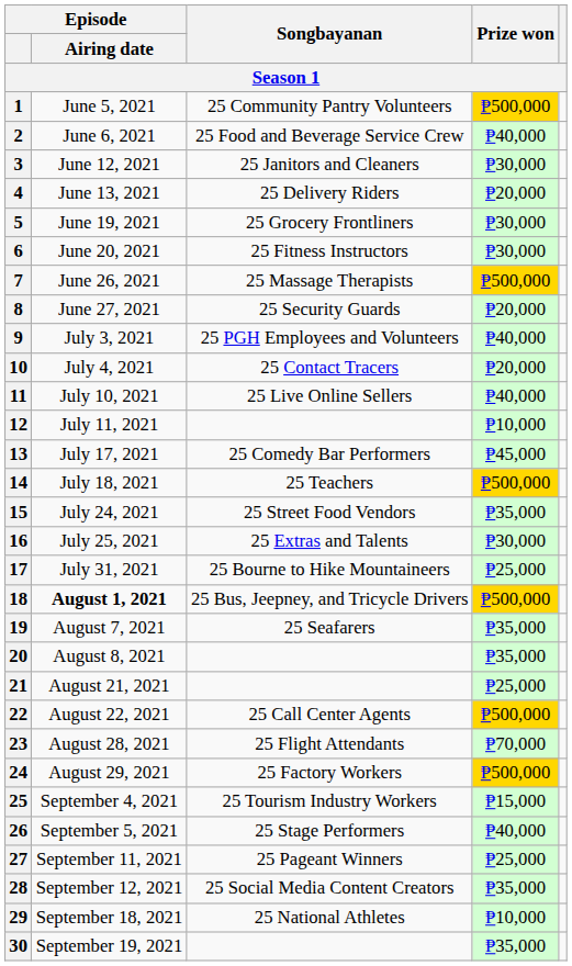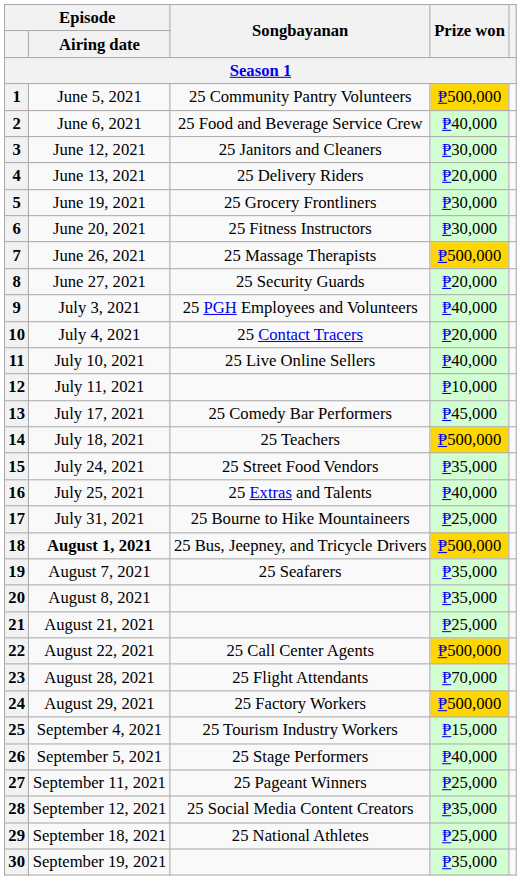16 | Prize won: ₱30,000 -> ₱40,000
29 | Prize won: ₱10,000 -> ₱25,000
